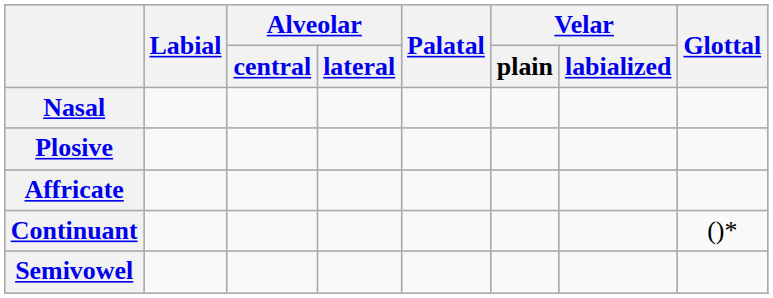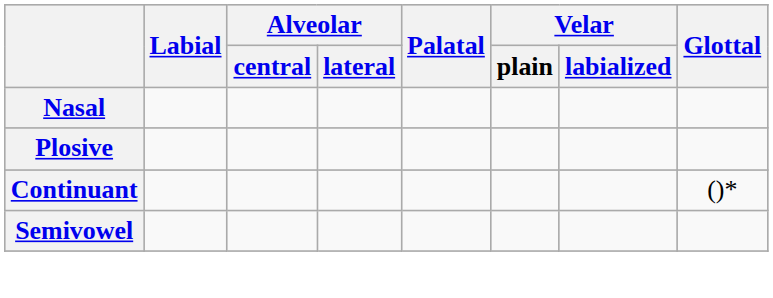- row: Affricate
